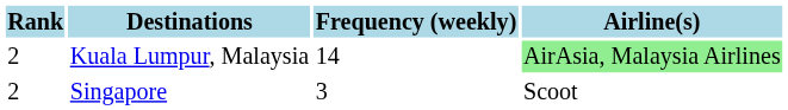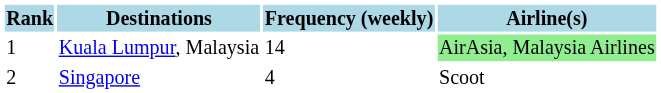Kuala Lumpur, Malaysia | Rank: 2 -> 1
Singapore | Frequency (weekly): 3 -> 4
